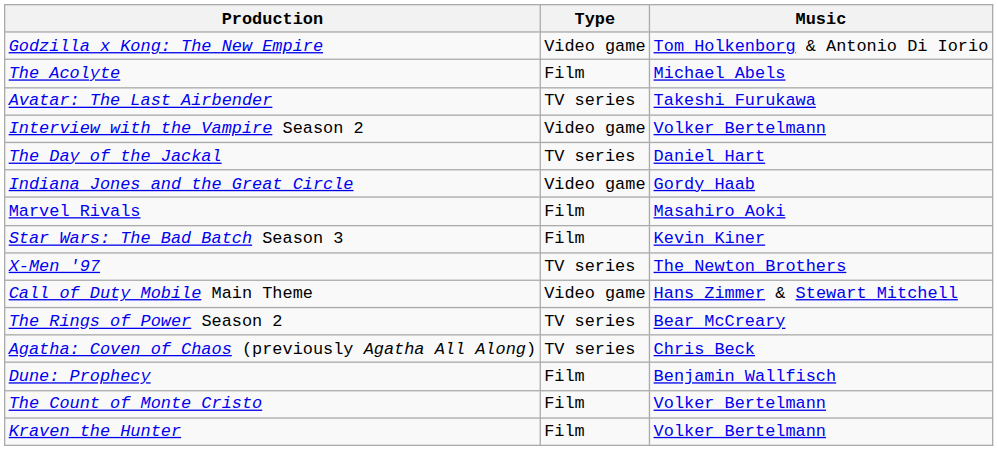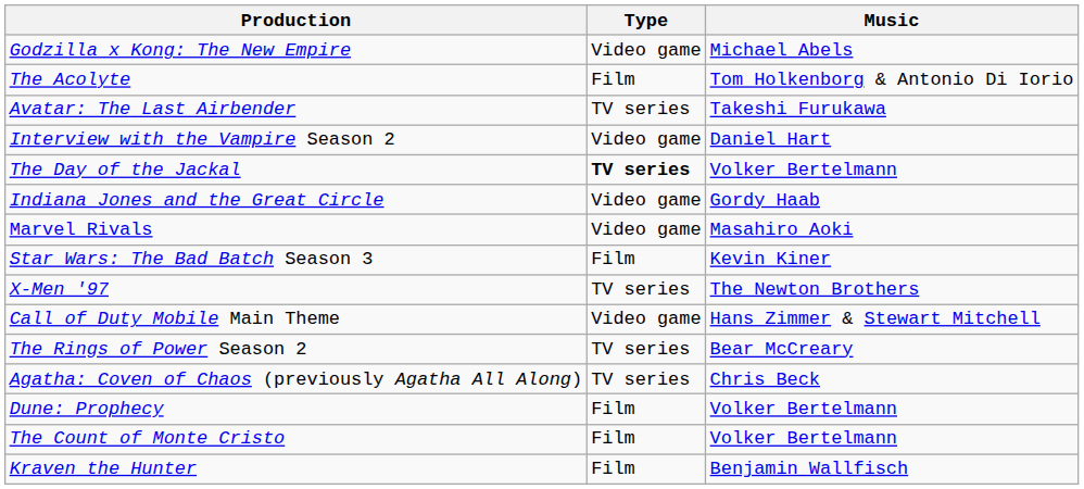Godzilla x Kong: The New Empire | Music: Tom Holkenborg & Antonio Di Iorio -> Michael Abels
The Acolyte | Music: Michael Abels -> Tom Holkenborg & Antonio Di Iorio
Interview with the Vampire Season 2 | Music: Volker Bertelmann -> Daniel Hart
The Day of the Jackal | Type: normal -> bold
The Day of the Jackal | Music: Daniel Hart -> Volker Bertelmann
Marvel Rivals | Type: Film -> Video game
Dune: Prophecy | Music: Benjamin Wallfisch -> Volker Bertelmann
Kraven the Hunter | Music: Volker Bertelmann -> Benjamin Wallfisch
